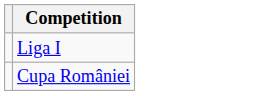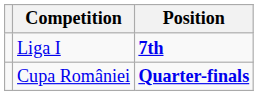+ column: Position | 7th | Quarter-finals
